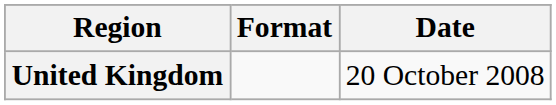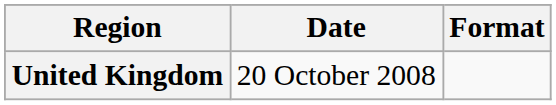columns swapped: Date <-> Format
